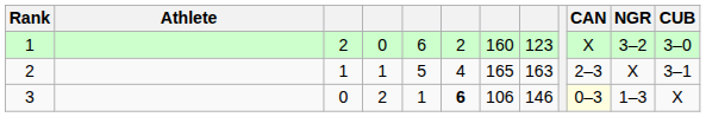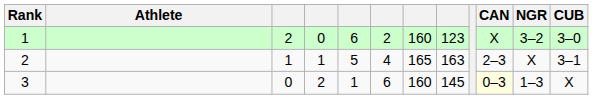3 | column 6: bold -> normal
3 | column 7: 106 -> 160
3 | column 8: 146 -> 145
